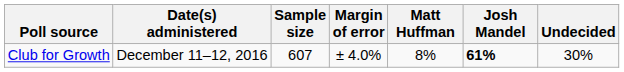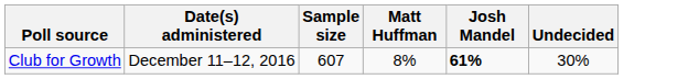- column: Margin of error | ± 4.0%
